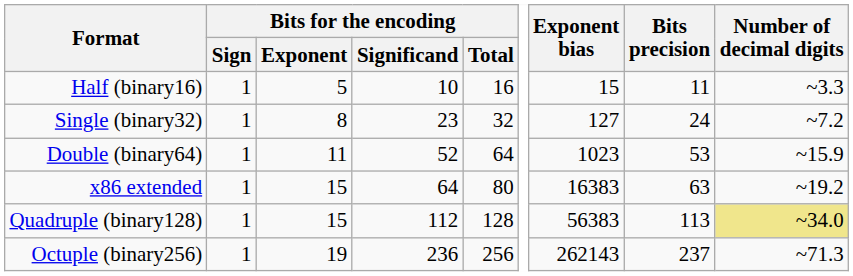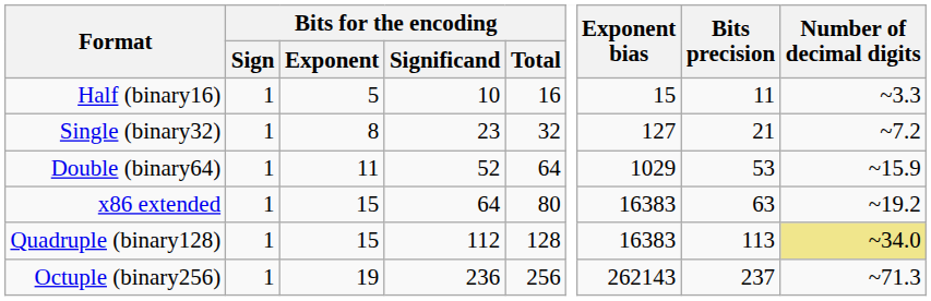Single (binary32) | Bits precision: 24 -> 21
Double (binary64) | Exponent bias: 1023 -> 1029
Quadruple (binary128) | Exponent bias: 56383 -> 16383
